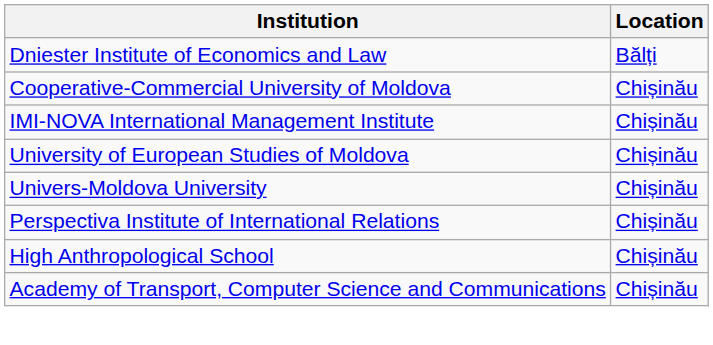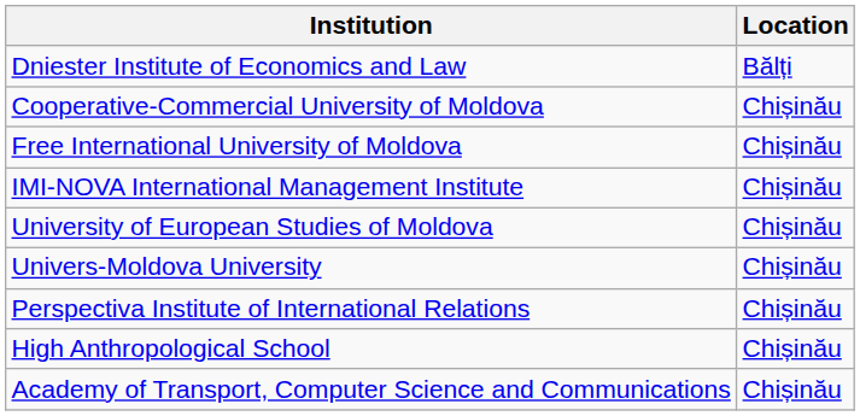+ row: Free International University of Moldova | Chișinău
